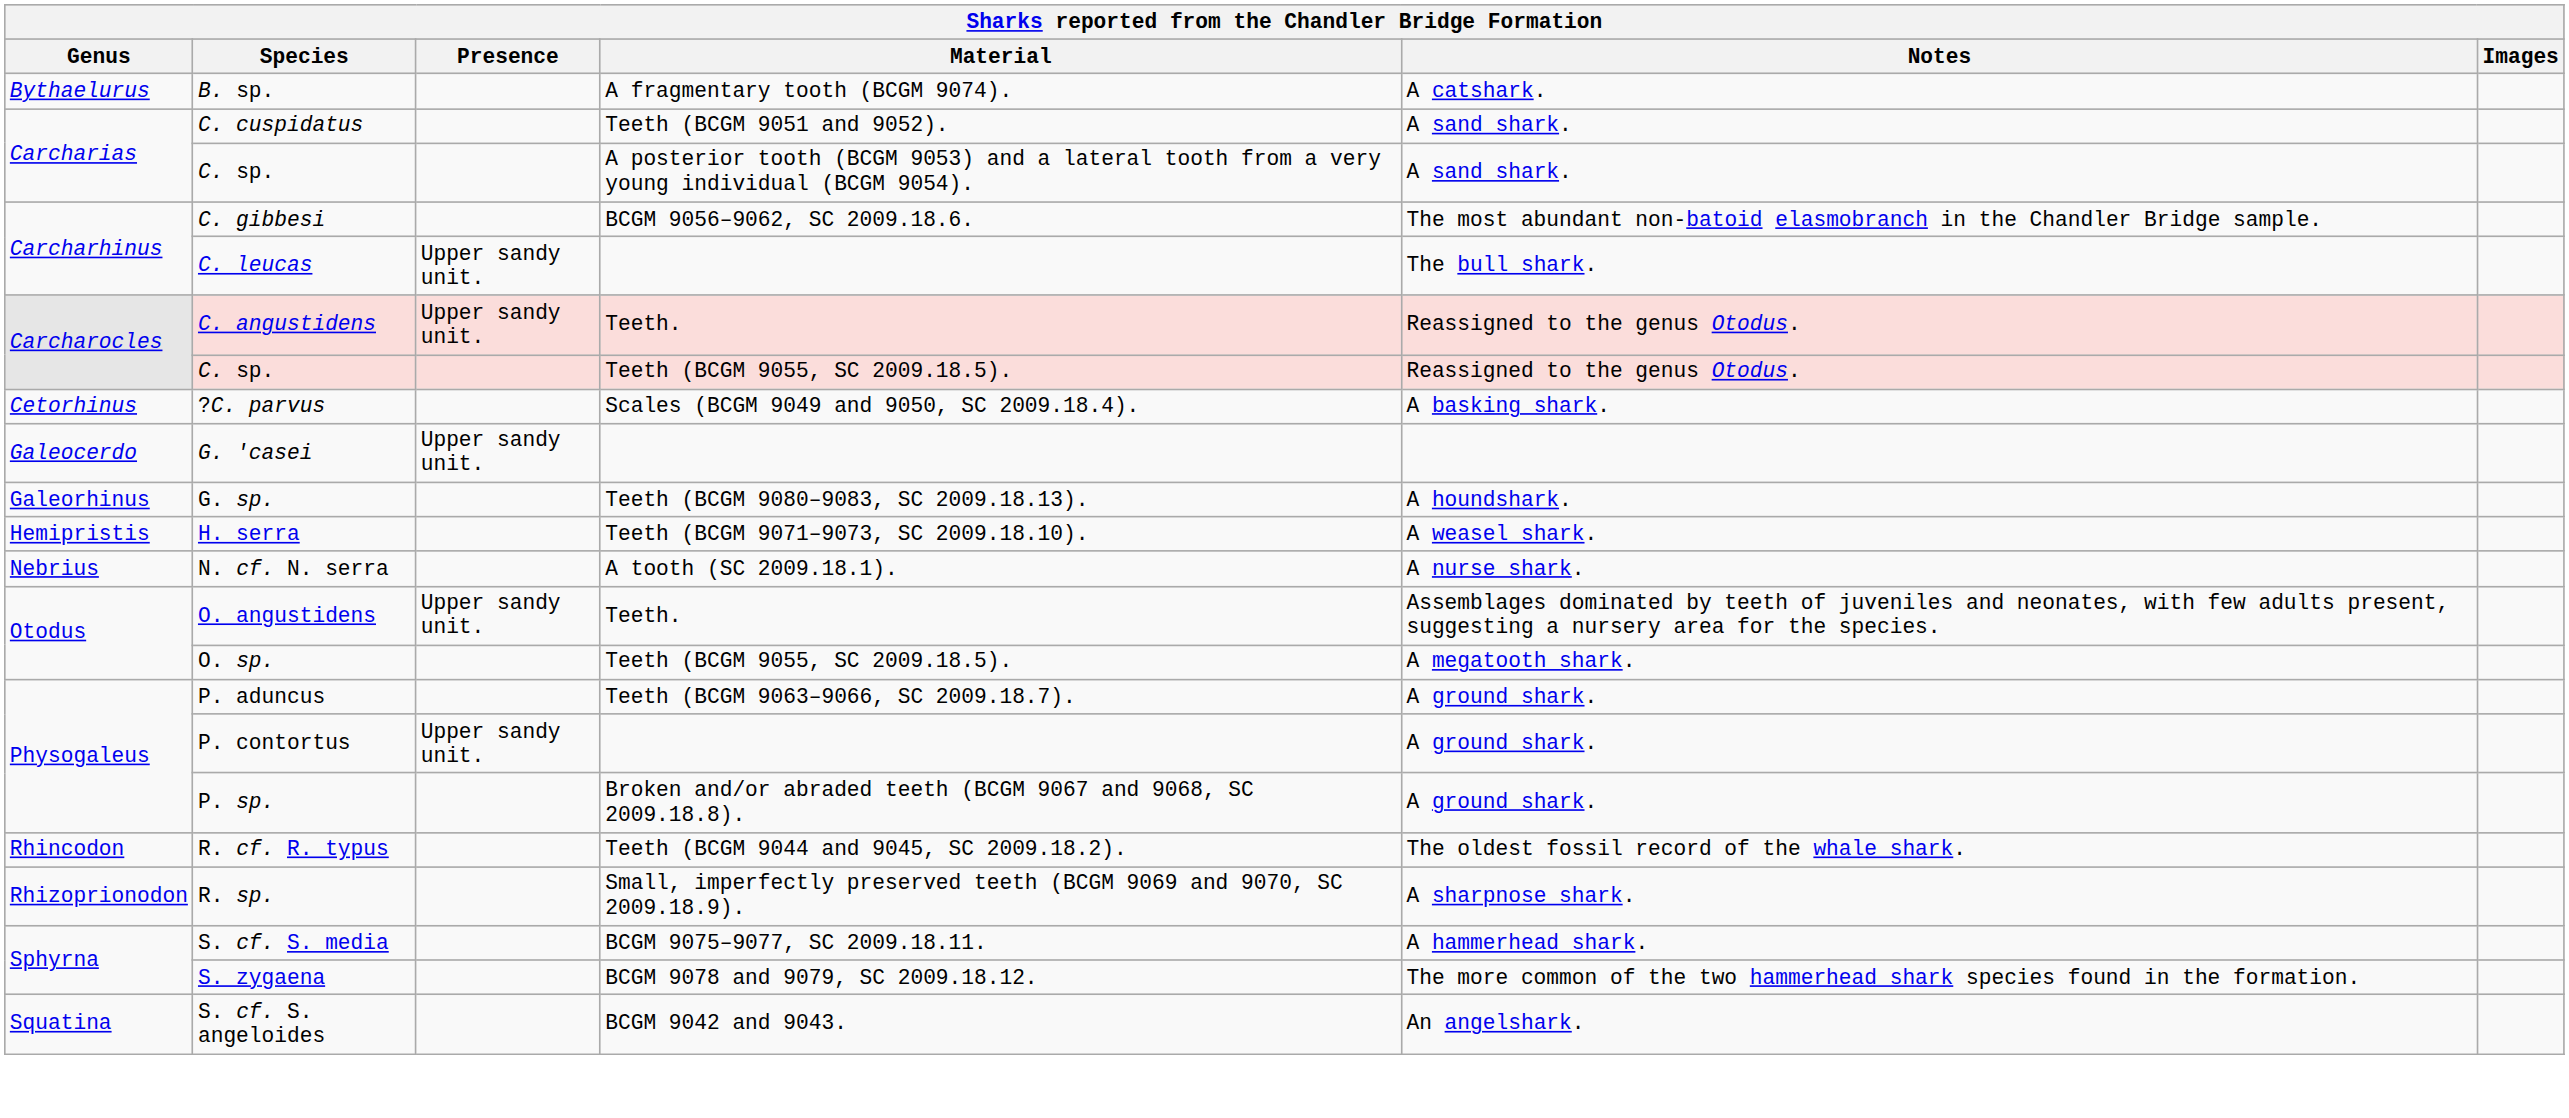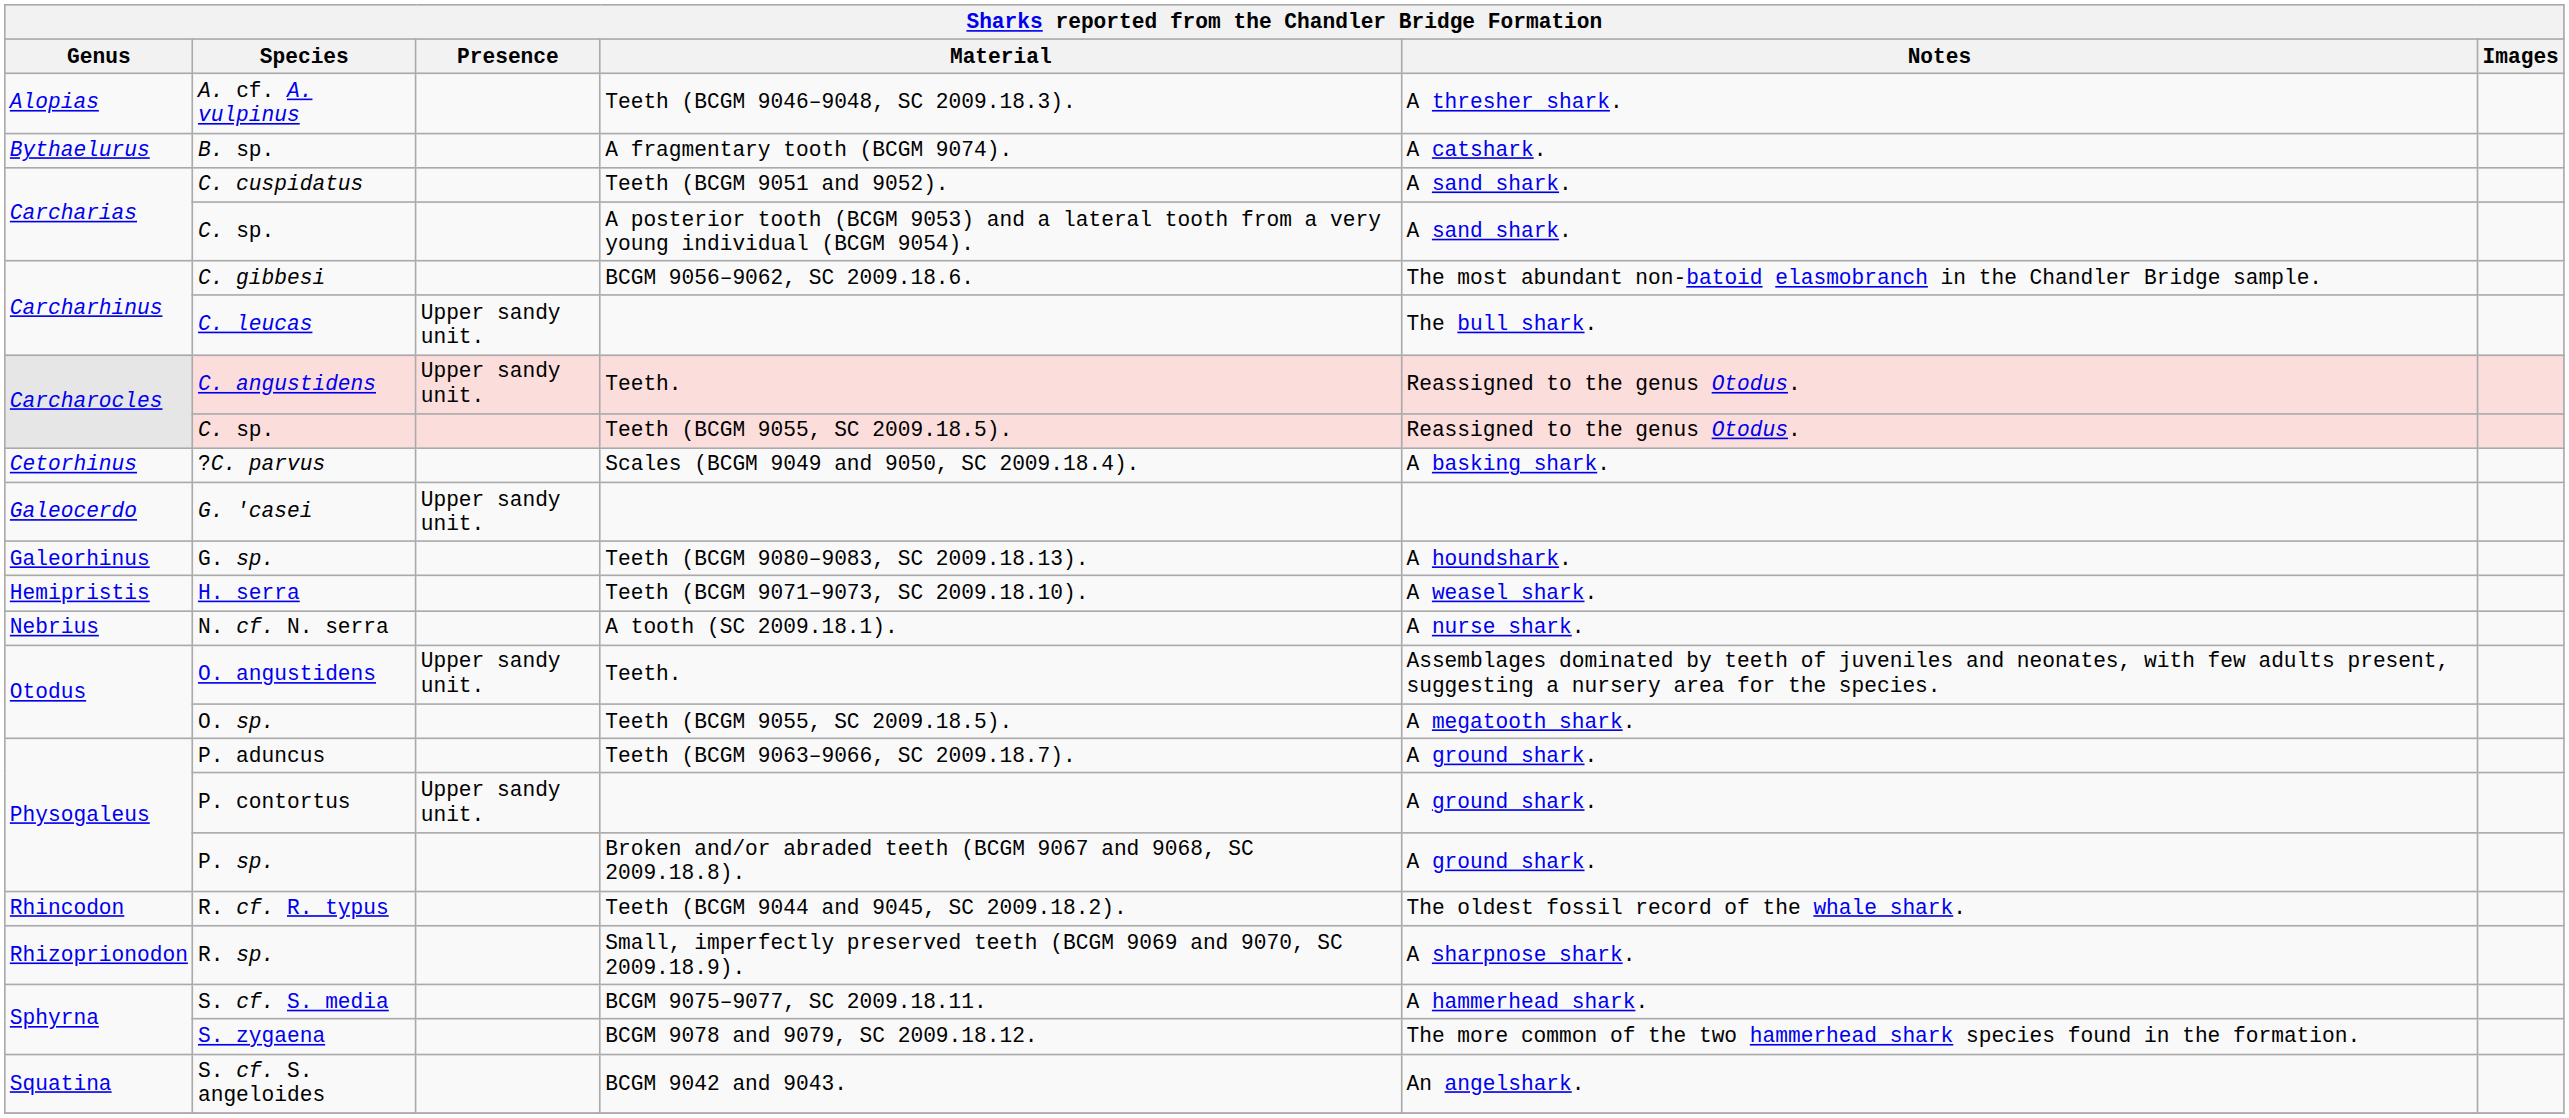+ row: Alopias | A. cf. A. vulpinus | Teeth (BCGM 9046–9048, SC 2009.18.3). | A thresher shark.
